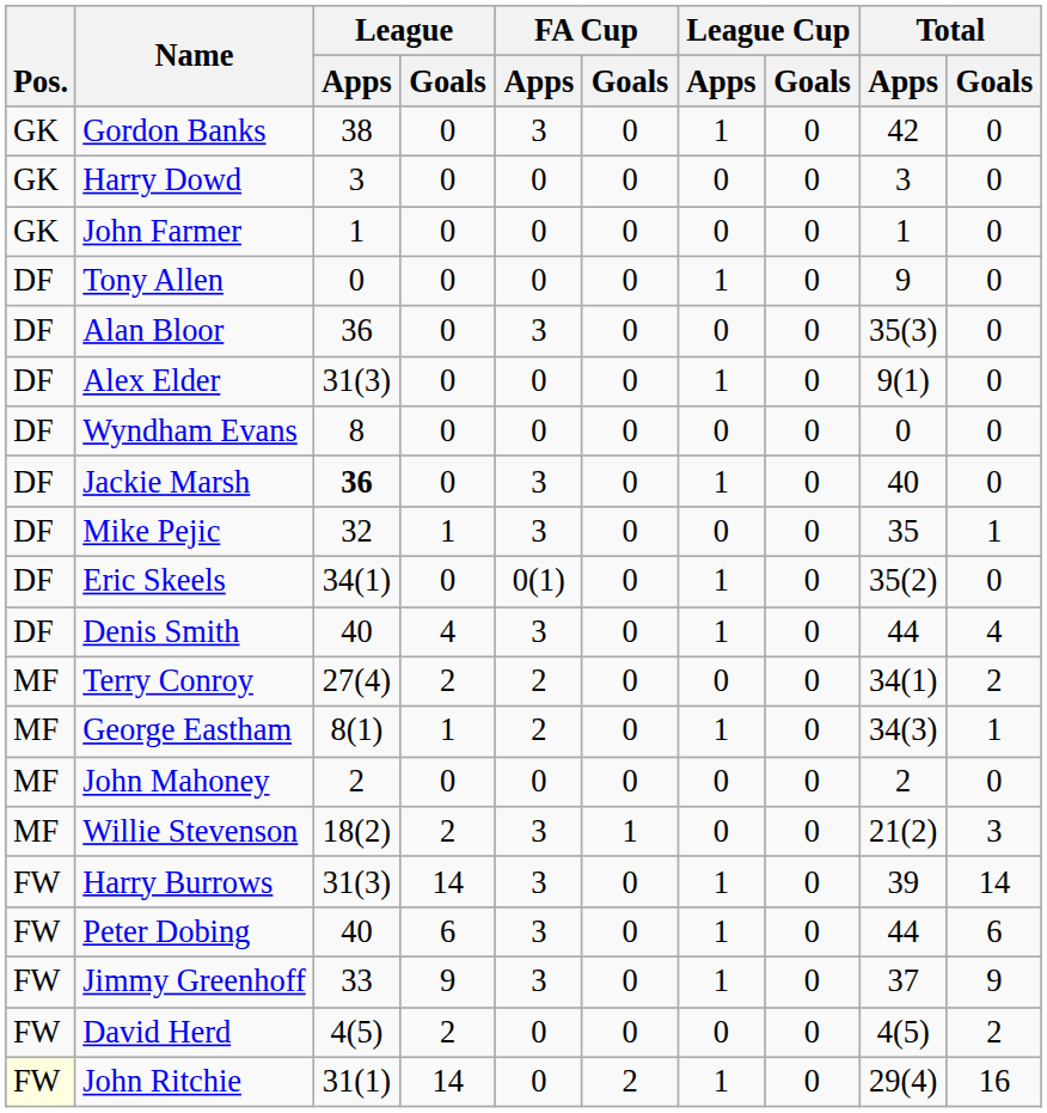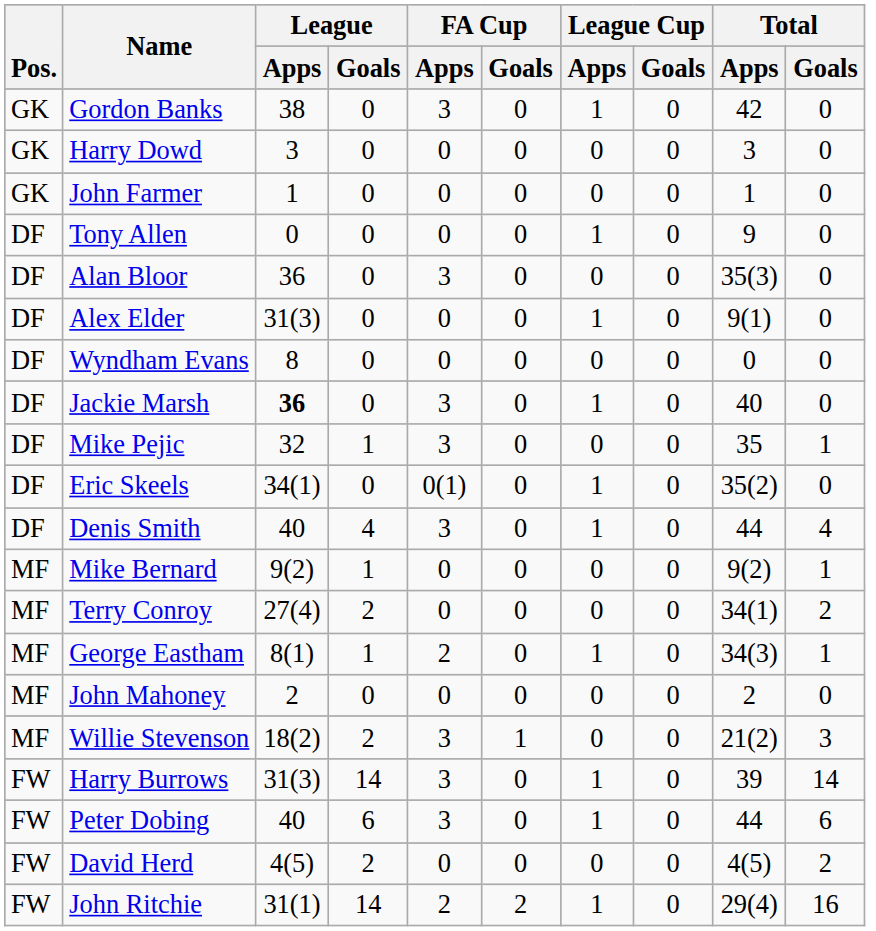+ row: MF | Mike Bernard | 9(2) | 1 | 0 | 0 | 0 | 0 | 9(2) | 1
Terry Conroy | FA Cup / Apps: 2 -> 0
- row: FW | Jimmy Greenhoff | 33 | 9 | 3 | 0 | 1 | 0 | 37 | 9
John Ritchie | Pos.: lightyellow background -> no background
John Ritchie | FA Cup / Apps: 0 -> 2
